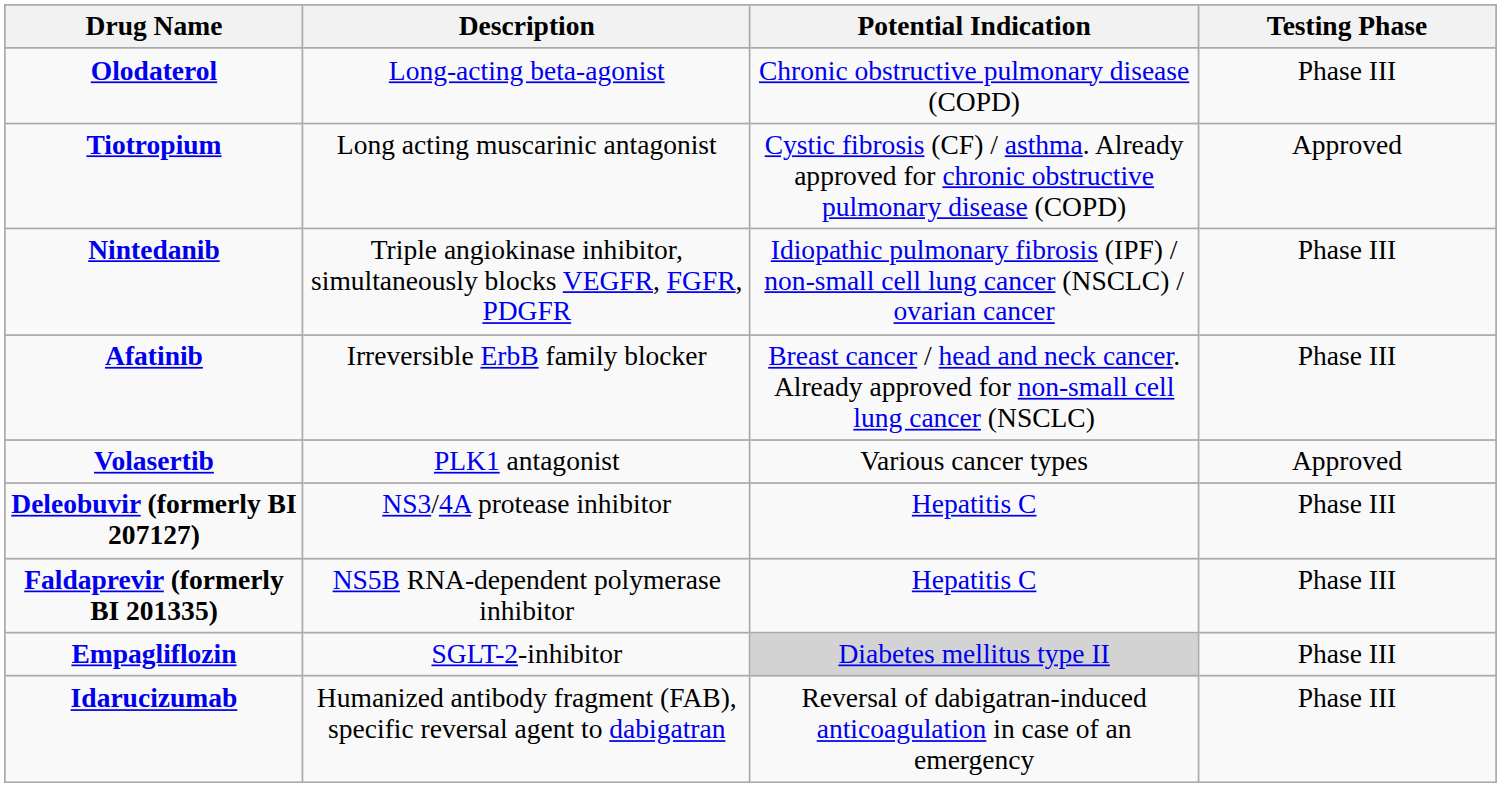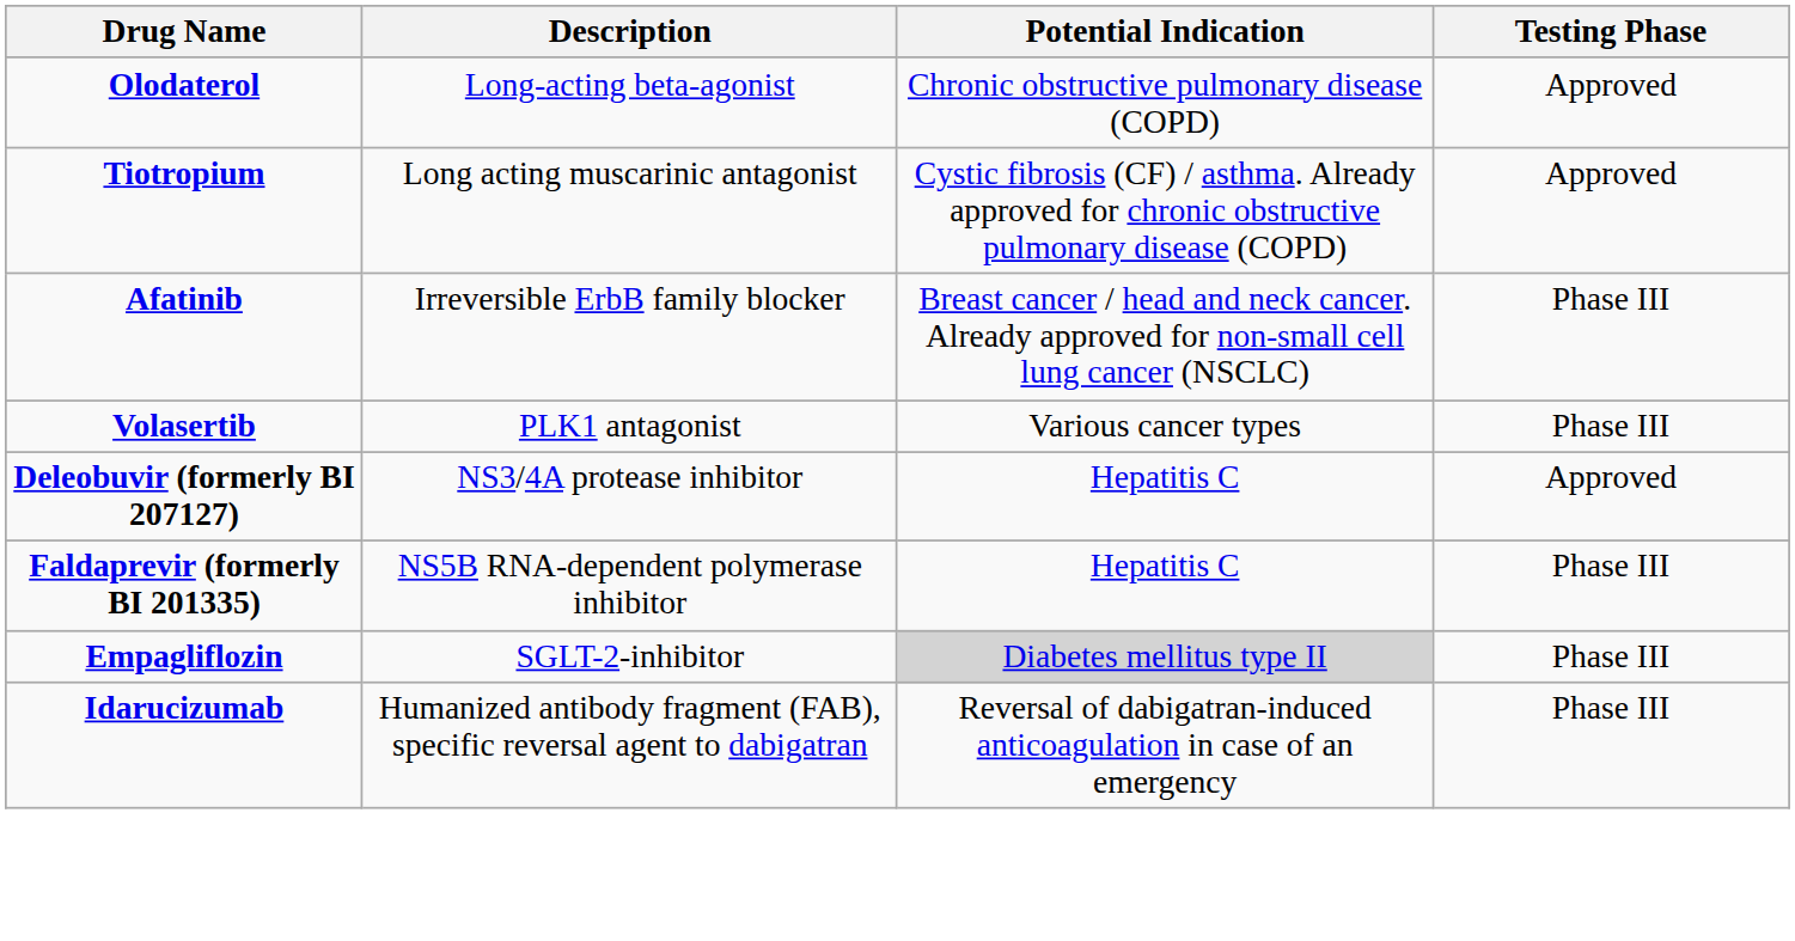Olodaterol | Testing Phase: Phase III -> Approved
- row: Nintedanib | Triple angiokinase inhibitor, simultaneously blocks VEGFR, FGFR, PDGFR | Idiopathic pulmonary fibrosis (IPF) / non-small cell lung cancer (NSCLC) / ovarian cancer | Phase III
Volasertib | Testing Phase: Approved -> Phase III
Deleobuvir (formerly BI 207127) | Testing Phase: Phase III -> Approved
